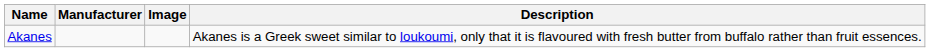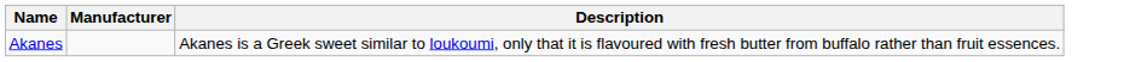- column: Image
